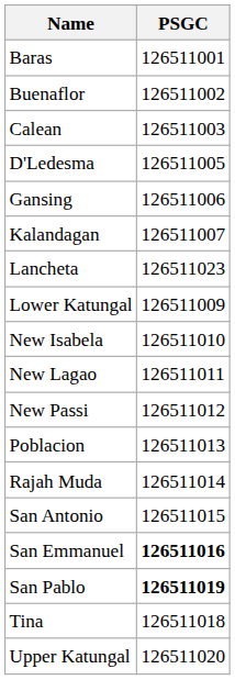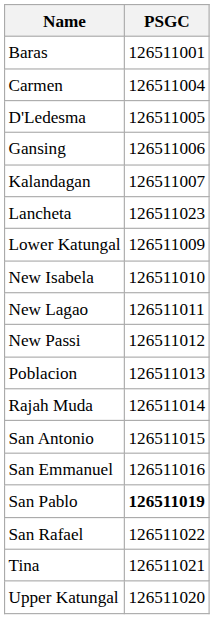- row: Buenaflor | 126511002
- row: Calean | 126511003
+ row: Carmen | 126511004
San Emmanuel | PSGC: bold -> normal
+ row: San Rafael | 126511022
Tina | PSGC: 126511018 -> 126511021
